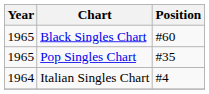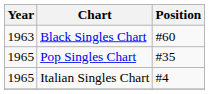Black Singles Chart | Year: 1965 -> 1963
Italian Singles Chart | Year: 1964 -> 1965
